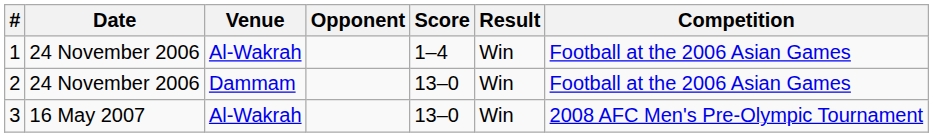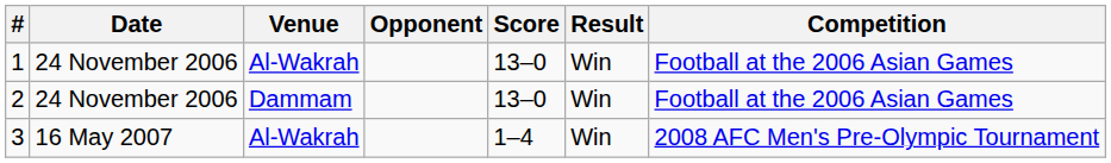1 | Score: 1–4 -> 13–0
3 | Score: 13–0 -> 1–4
